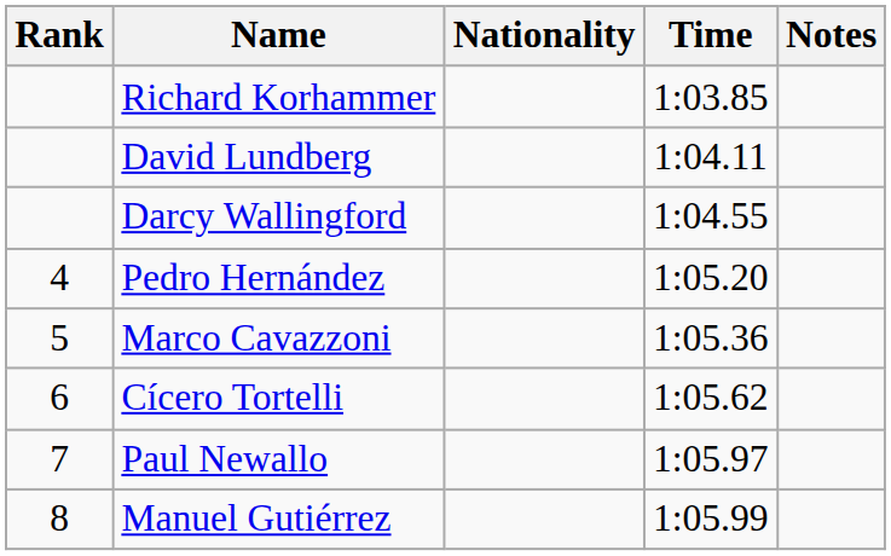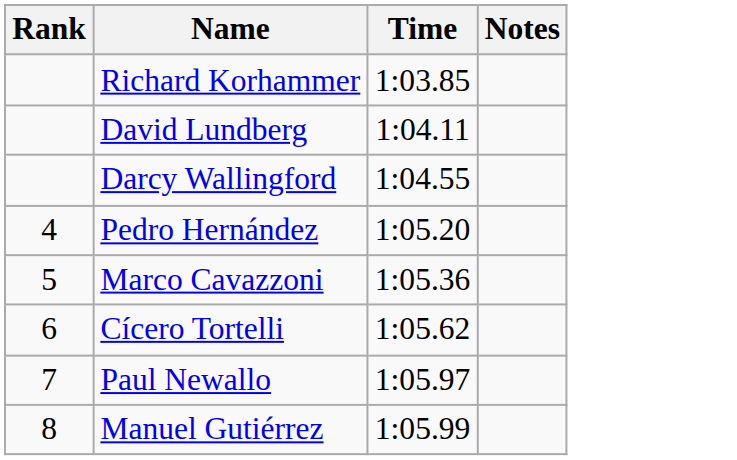- column: Nationality
